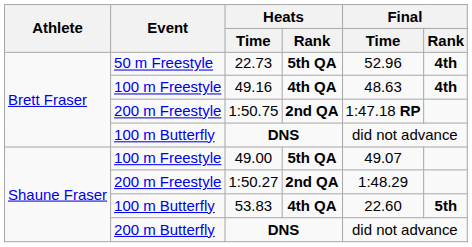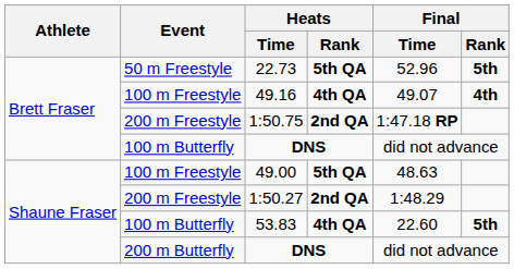22.73 | Final / Rank: 4th -> 5th
49.16 | Final / Time: 48.63 -> 49.07
49.00 | Final / Time: 49.07 -> 48.63
